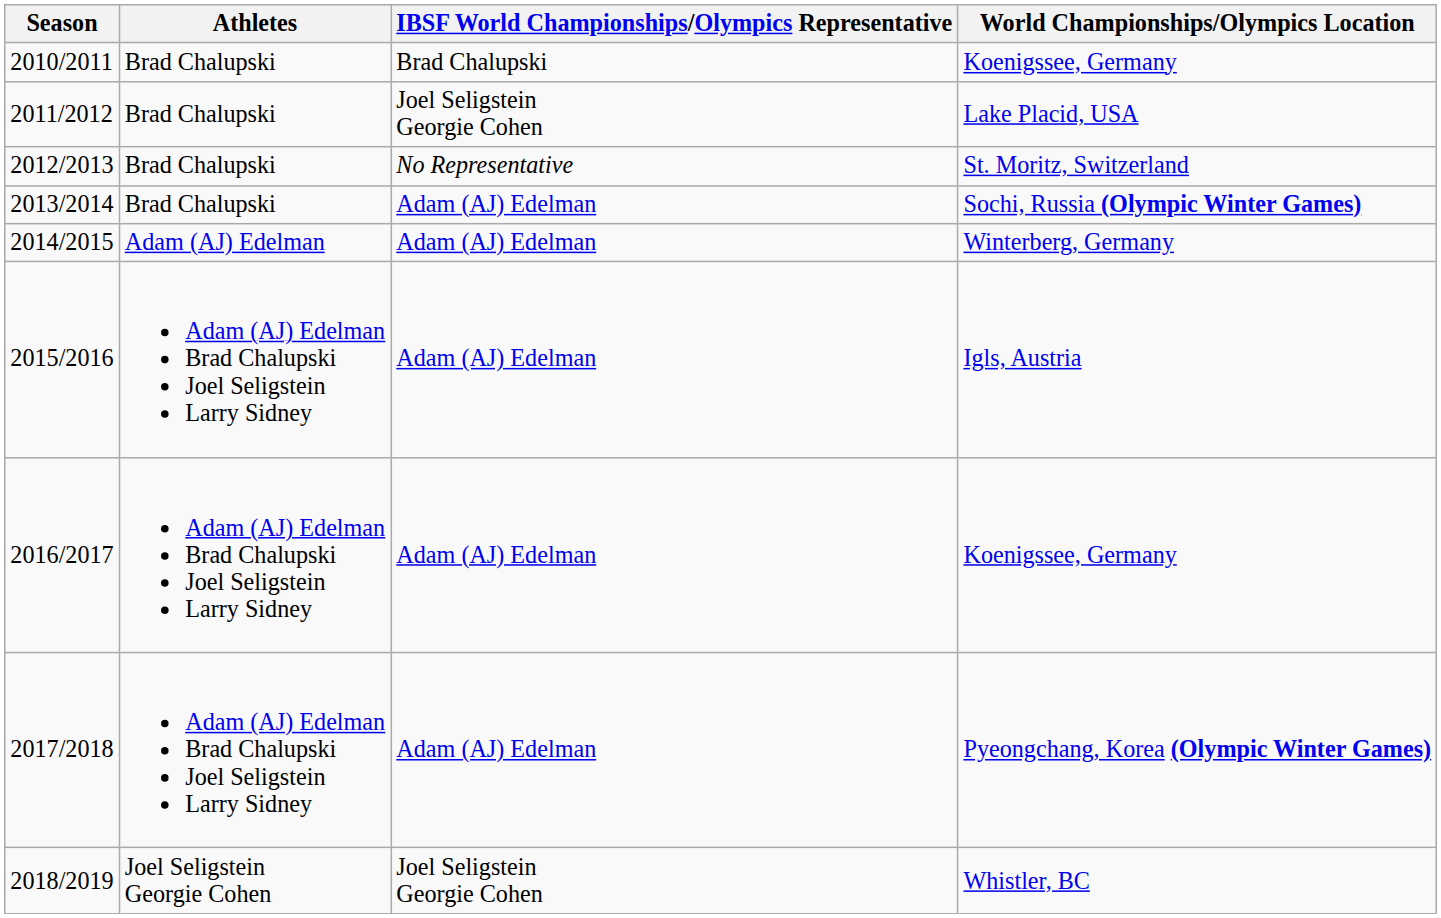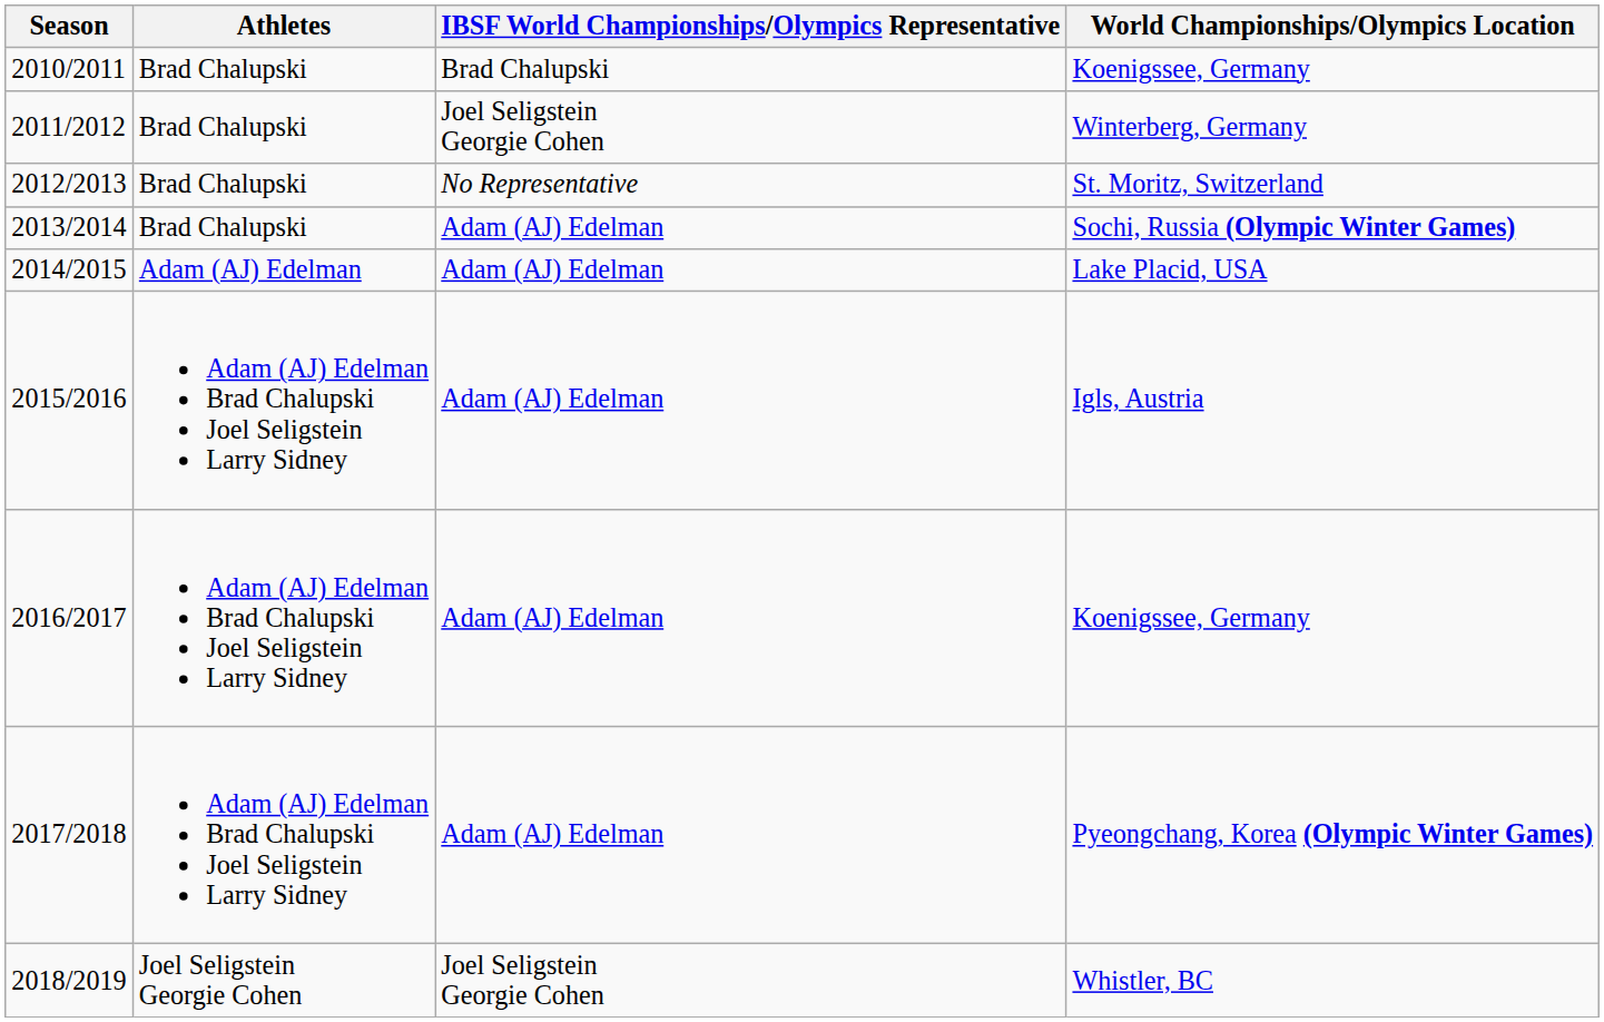2011/2012 | World Championships/Olympics Location: Lake Placid, USA -> Winterberg, Germany
2014/2015 | World Championships/Olympics Location: Winterberg, Germany -> Lake Placid, USA
